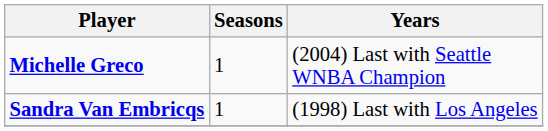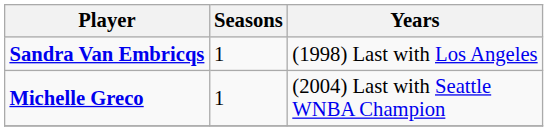rows swapped: Sandra Van Embricqs <-> Michelle Greco
